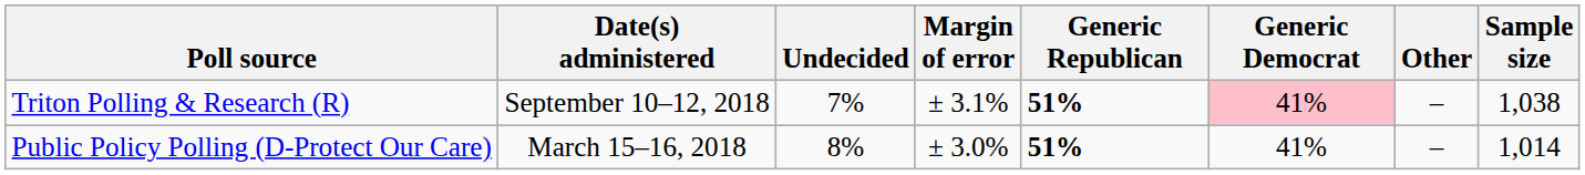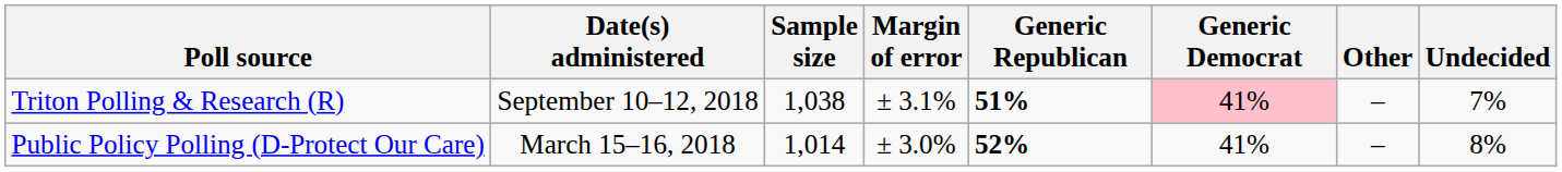columns swapped: Sample size <-> Undecided
Public Policy Polling (D-Protect Our Care) | Generic Republican: 51% -> 52%
